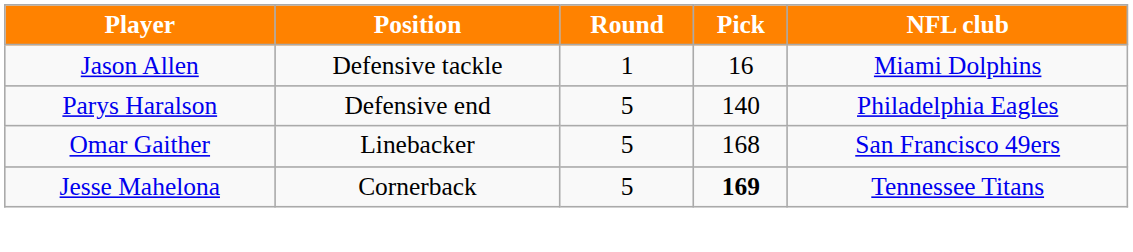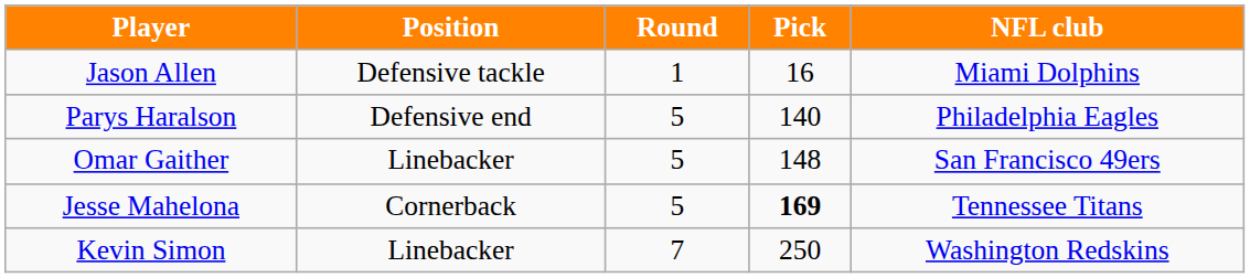Omar Gaither | Pick: 168 -> 148
+ row: Kevin Simon | Linebacker | 7 | 250 | Washington Redskins
